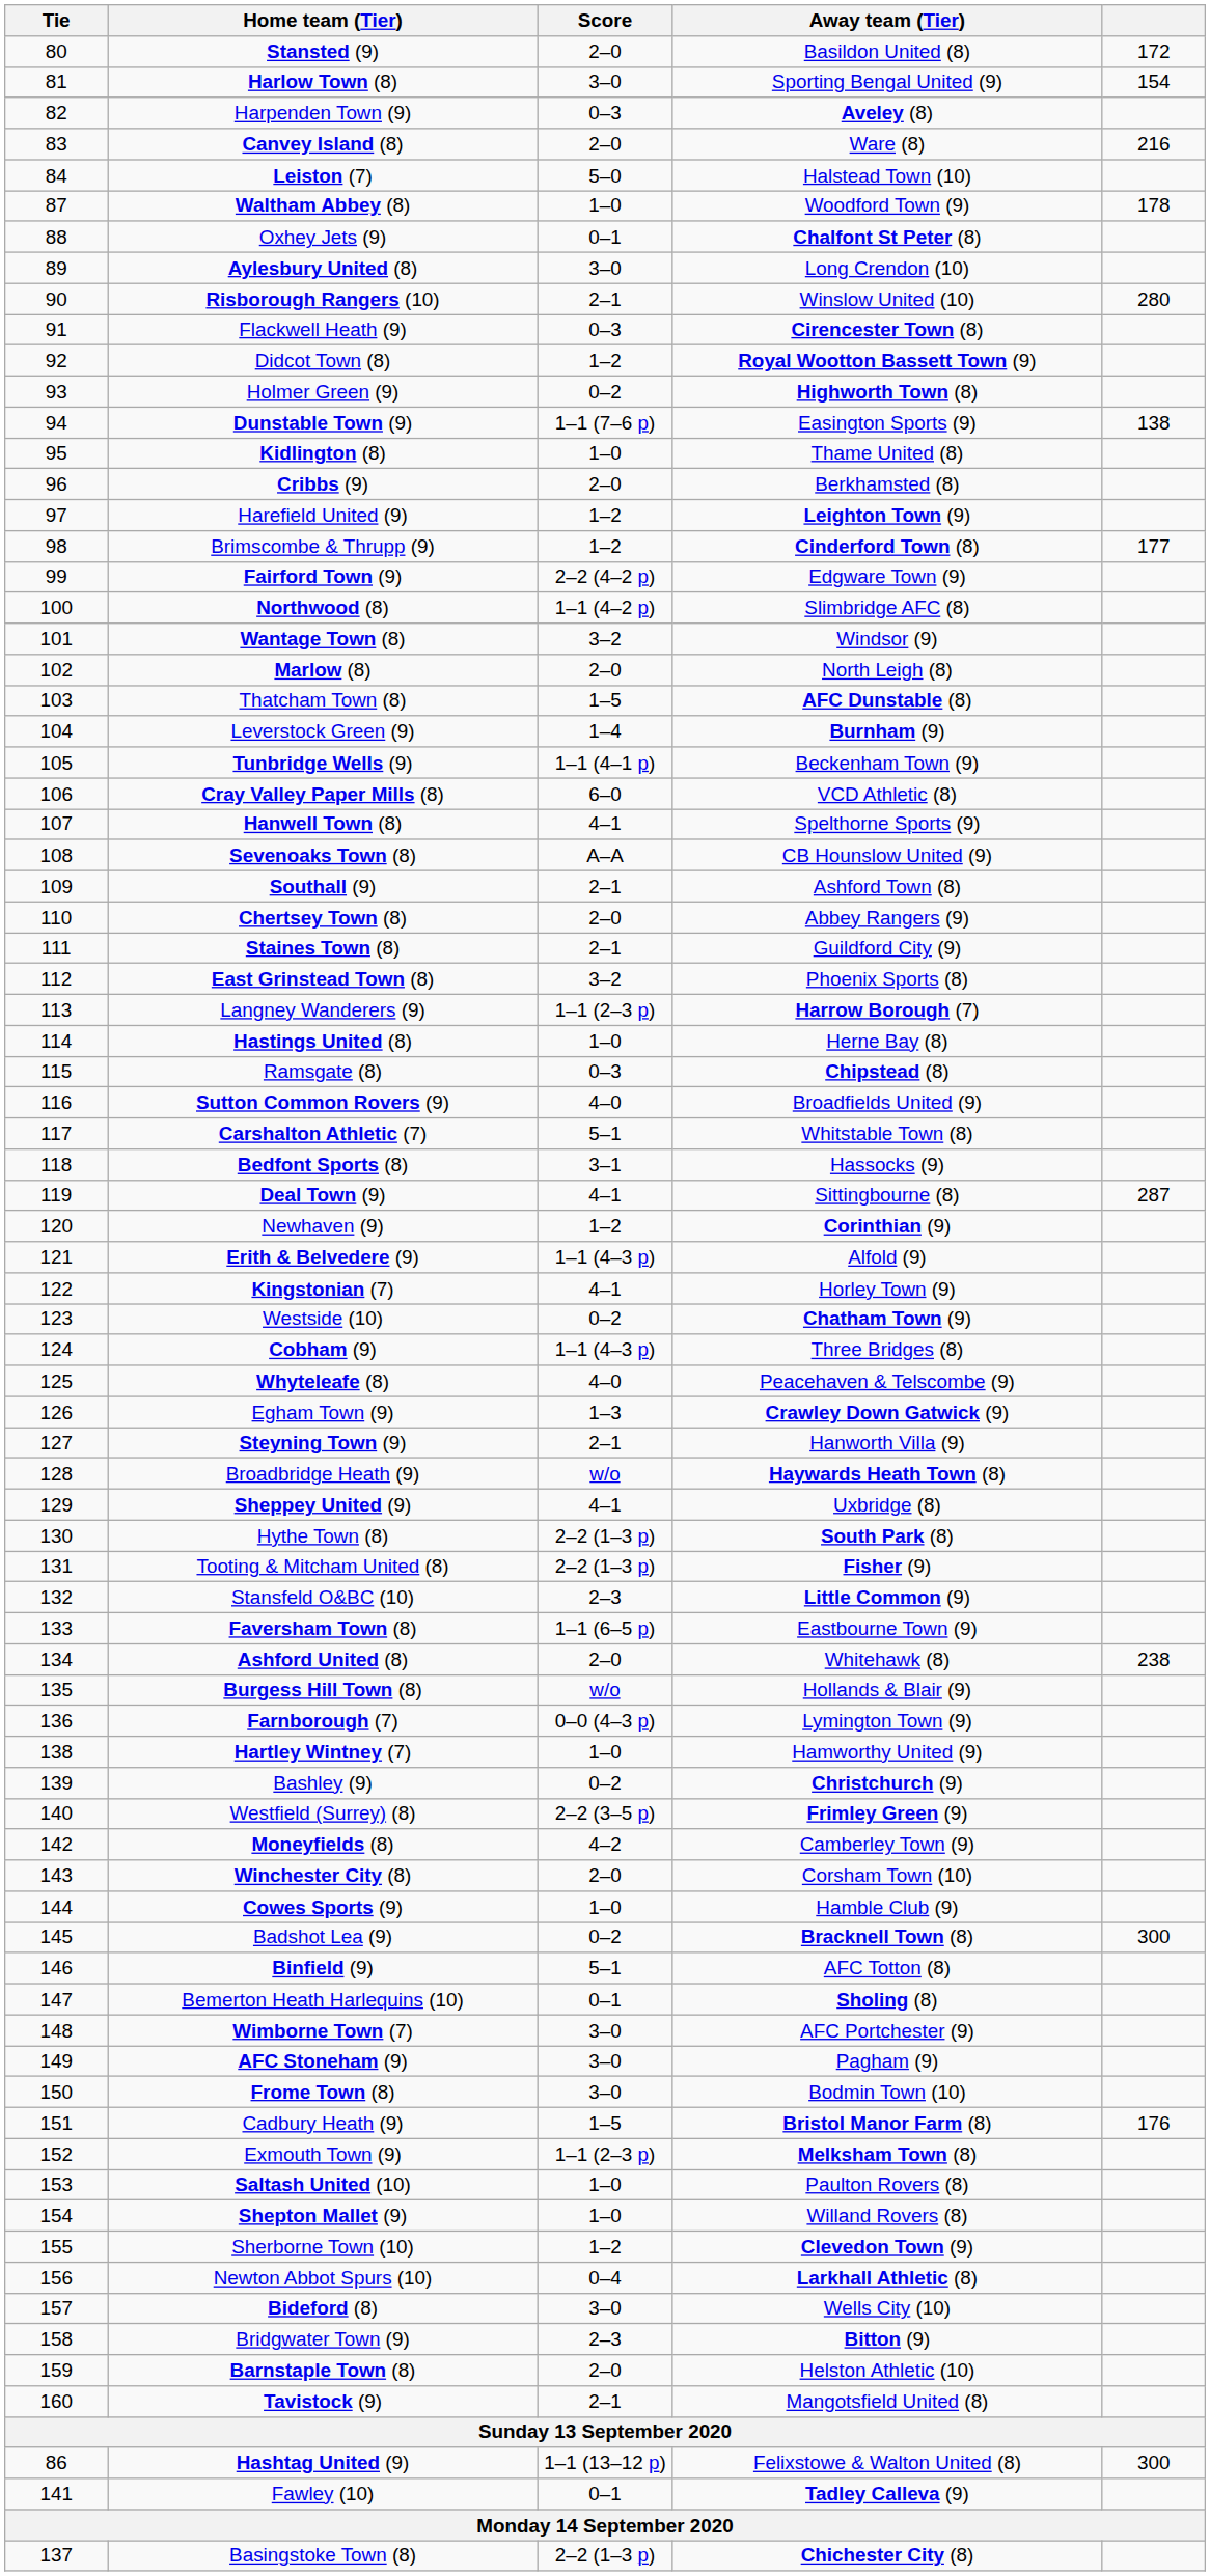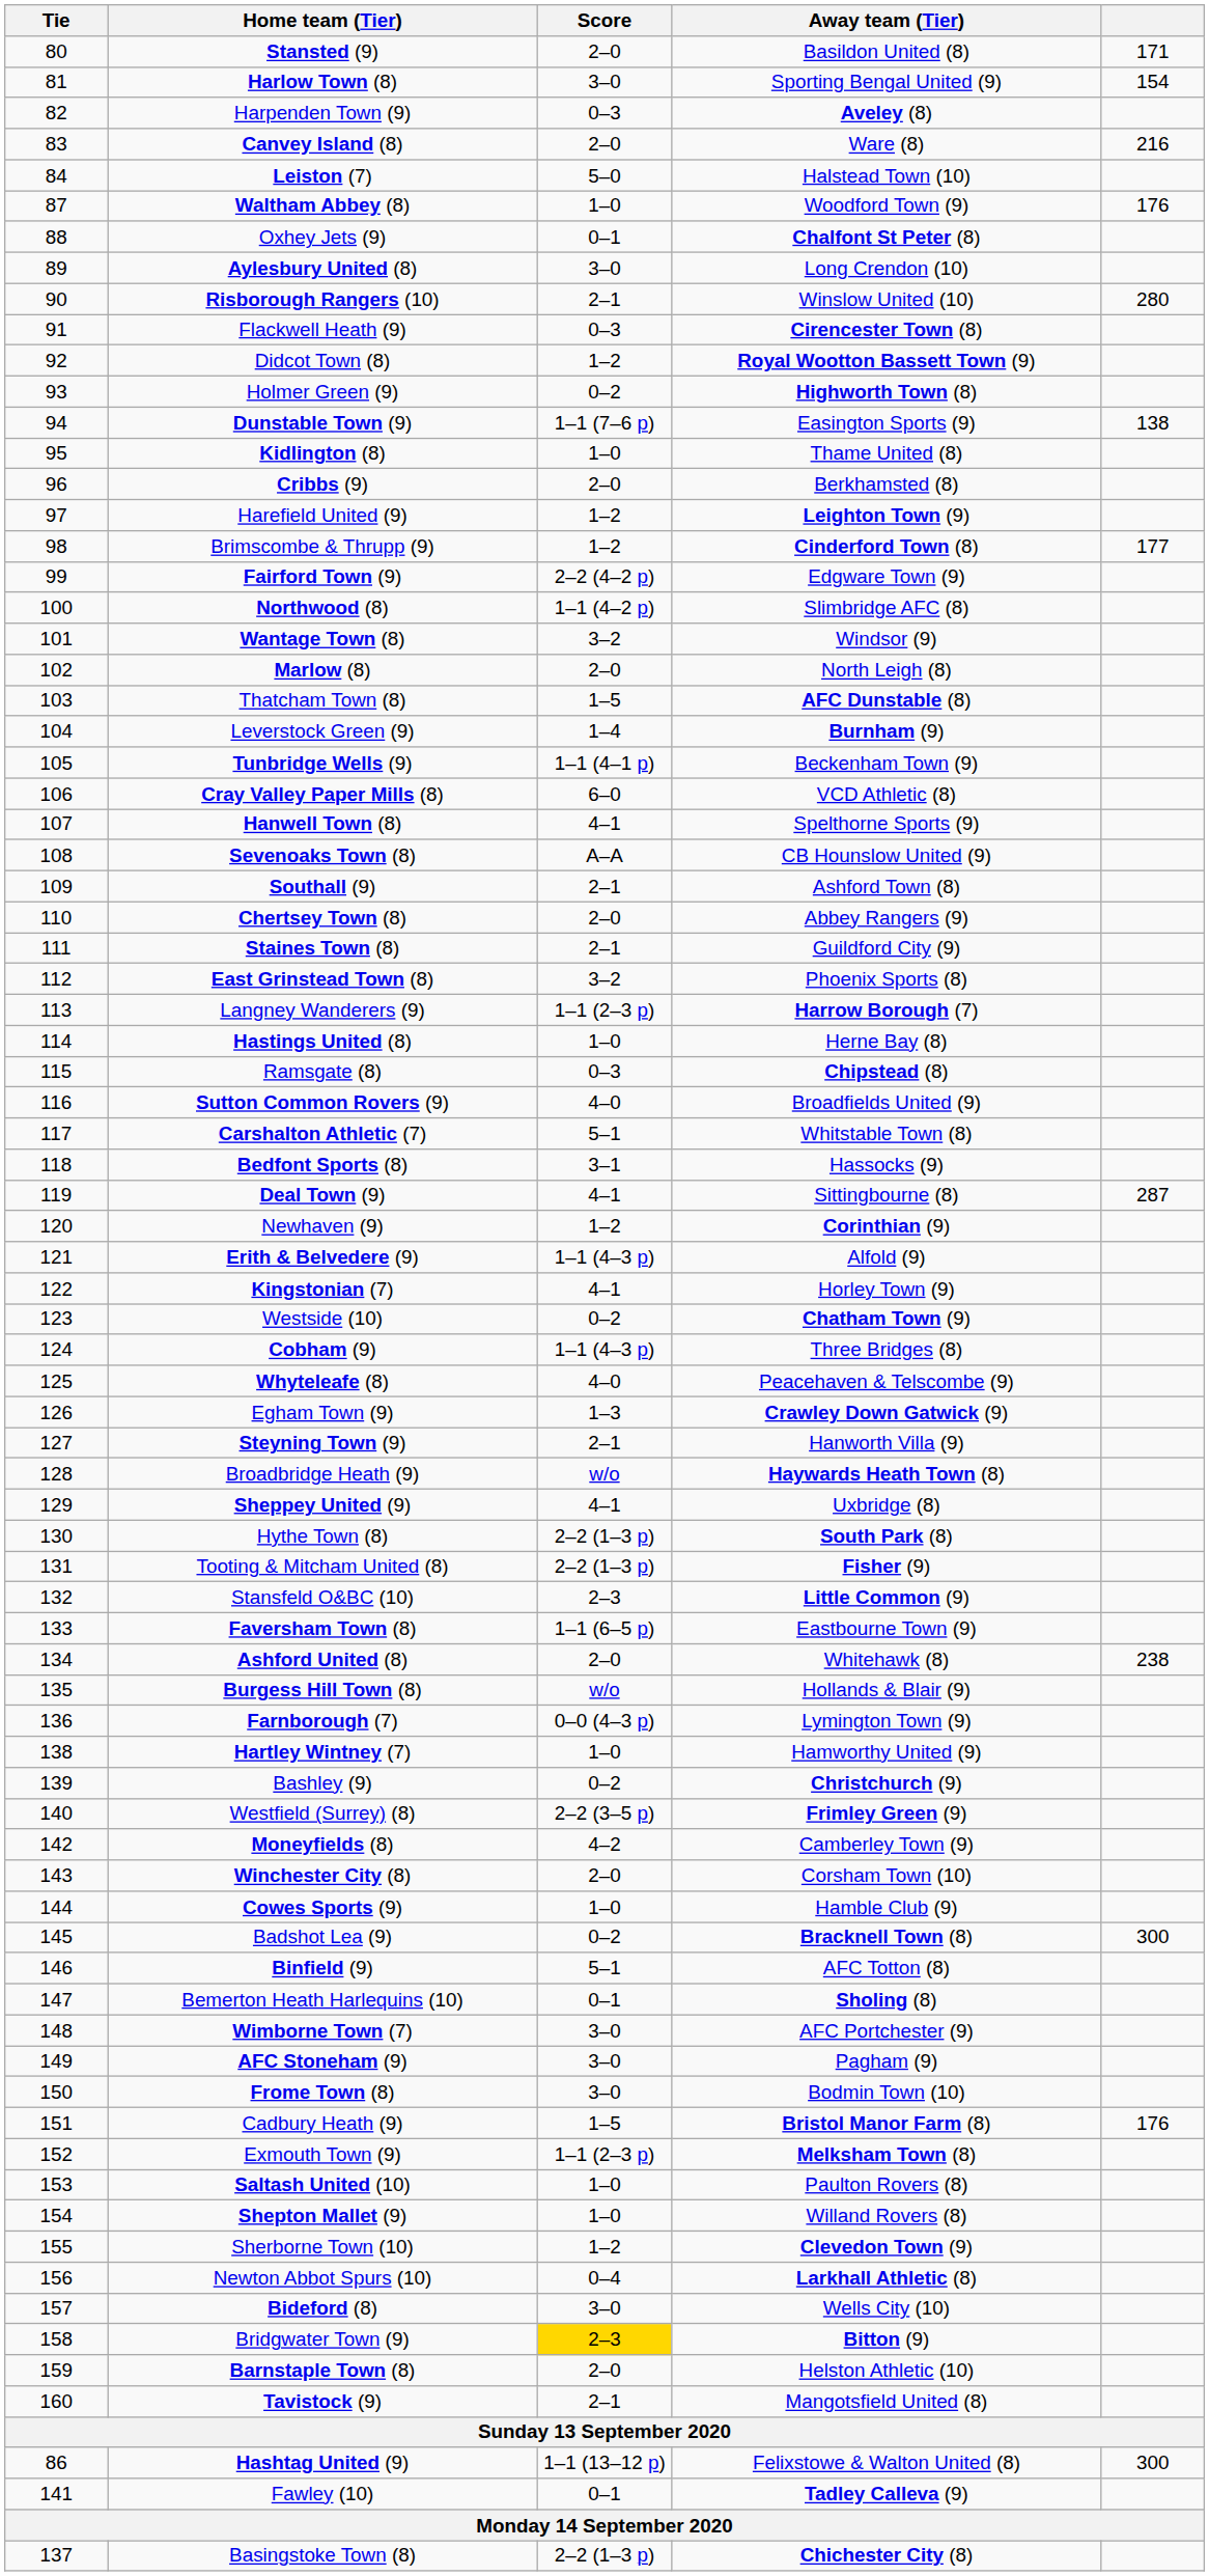Stansted (9) | column 5: 172 -> 171
Waltham Abbey (8) | column 5: 178 -> 176
Bridgwater Town (9) | Score: no background -> gold background
